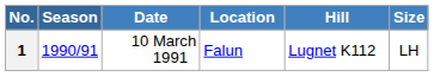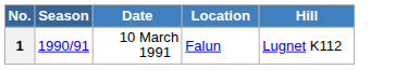- column: Size | LH
